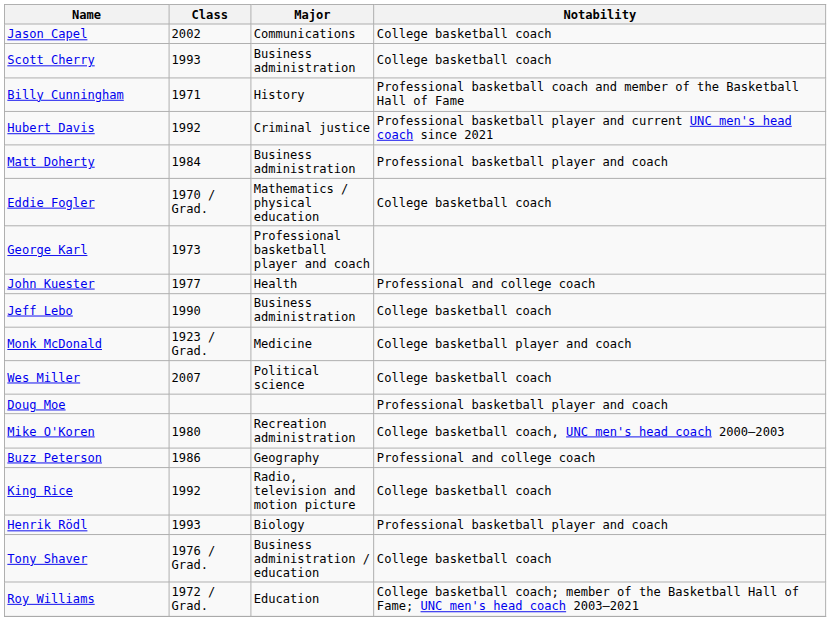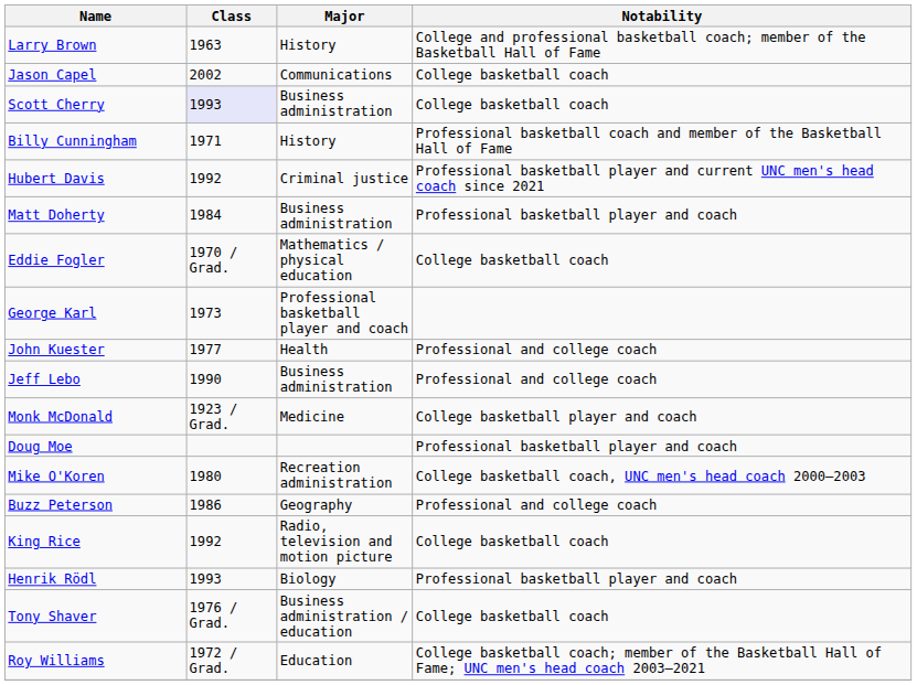+ row: Larry Brown | 1963 | History | College and professional basketball coach; member of the Basketball Hall of Fame
Scott Cherry | Class: no background -> lavender background
Jeff Lebo | Notability: College basketball coach -> Professional and college coach
- row: Wes Miller | 2007 | Political science | College basketball coach
